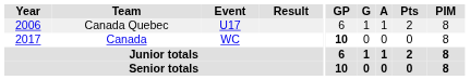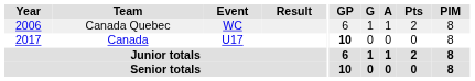Canada Quebec | Event: U17 -> WC
Canada | Event: WC -> U17
